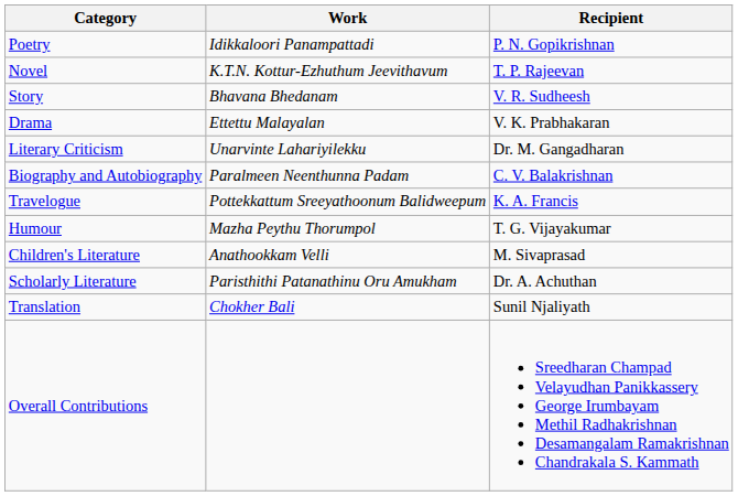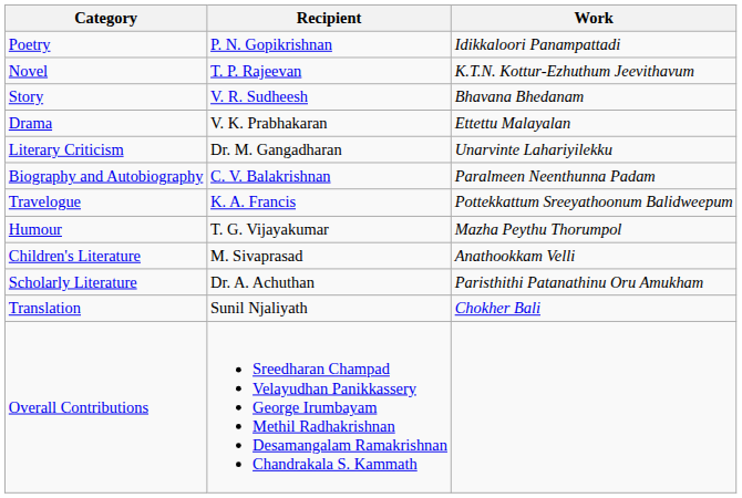columns swapped: Recipient <-> Work
